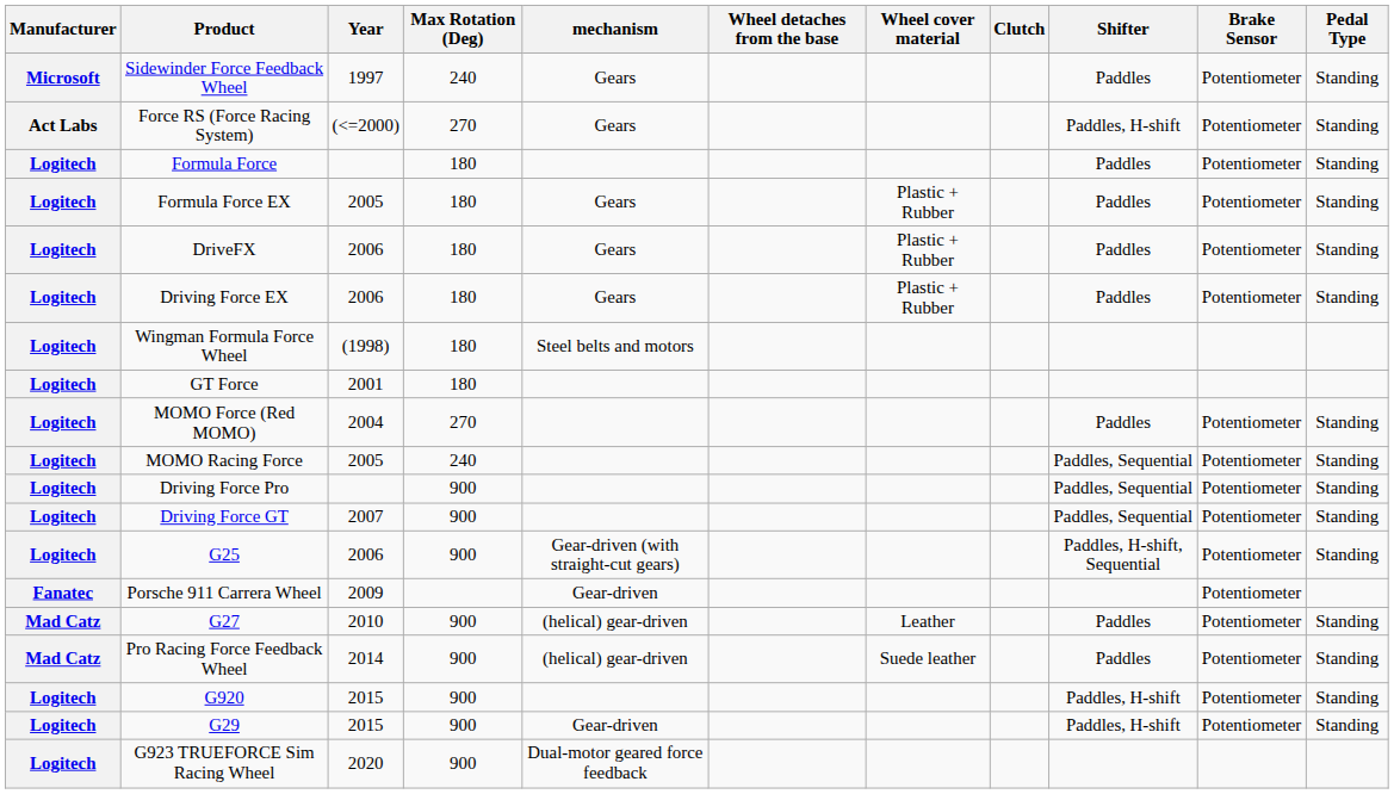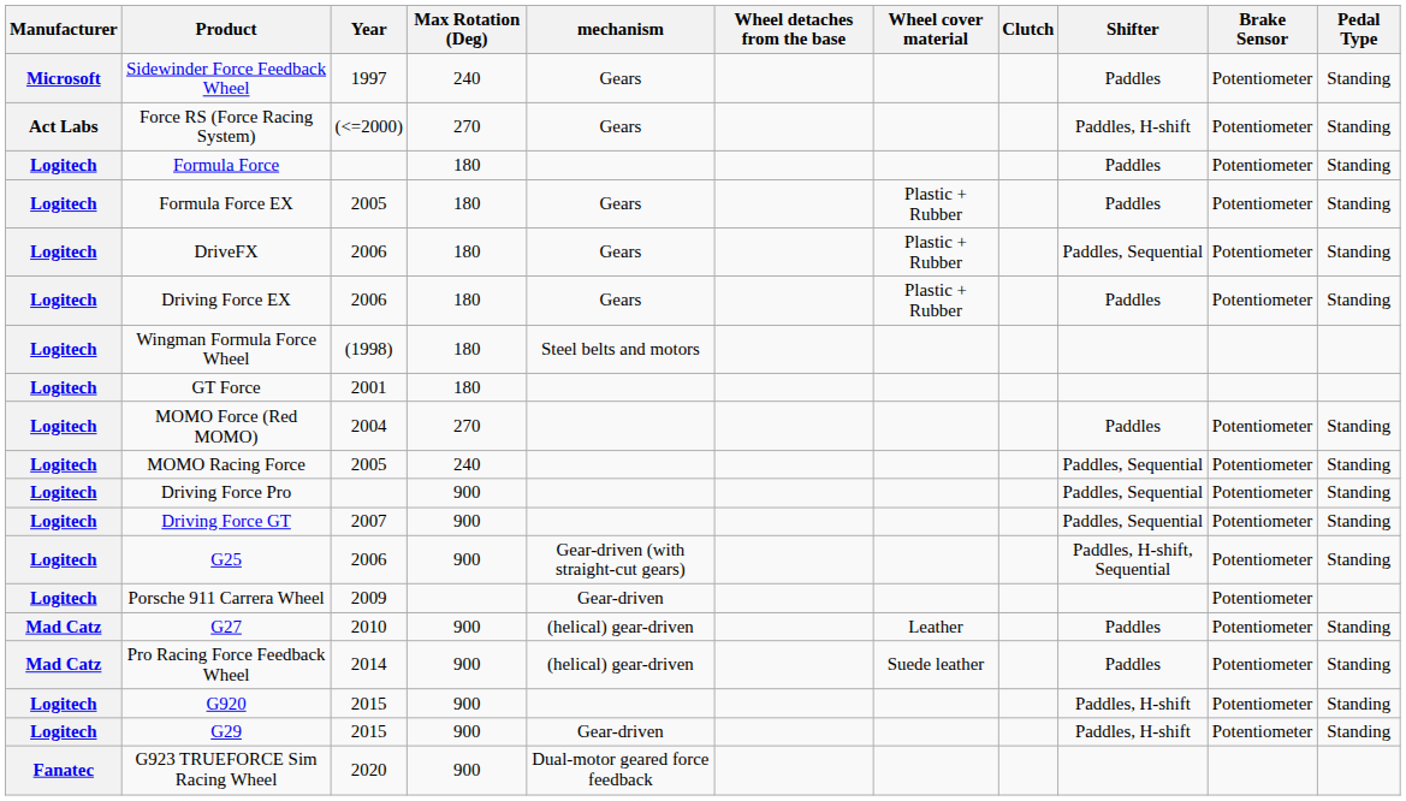DriveFX | Shifter: Paddles -> Paddles, Sequential
Porsche 911 Carrera Wheel | Manufacturer: Fanatec -> Logitech
G923 TRUEFORCE Sim Racing Wheel | Manufacturer: Logitech -> Fanatec
